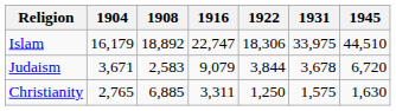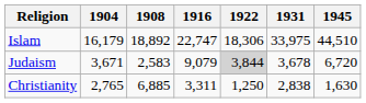Judaism | 1922: no background -> lightgrey background
Christianity | 1931: 1,575 -> 2,838
